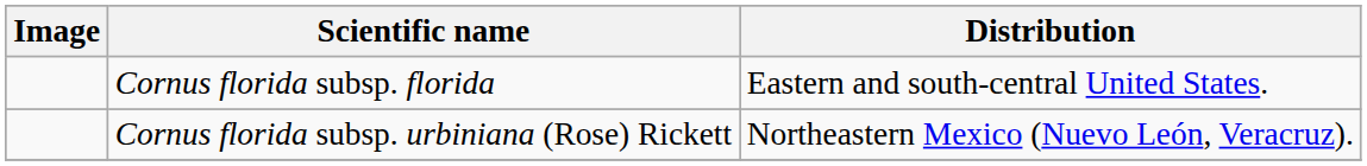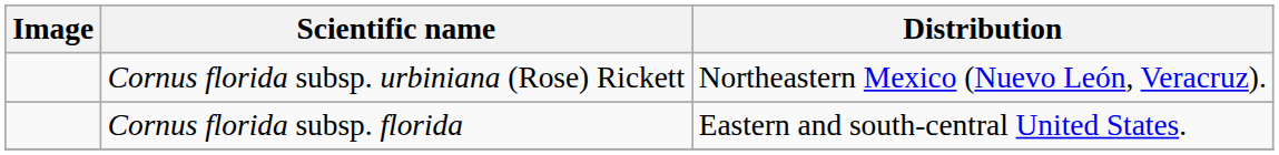rows swapped: Cornus florida subsp. florida <-> Cornus florida subsp. urbiniana (Rose) Rickett
